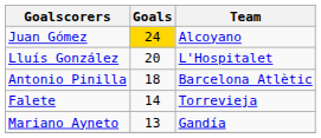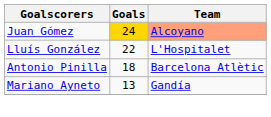Juan Gómez | Team: no background -> lightsalmon background
Lluís González | Goals: 20 -> 22
- row: Falete | 14 | Torrevieja
